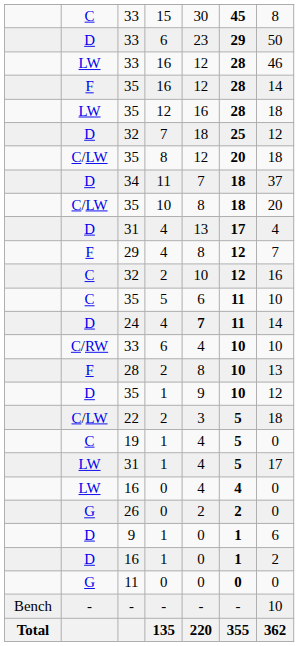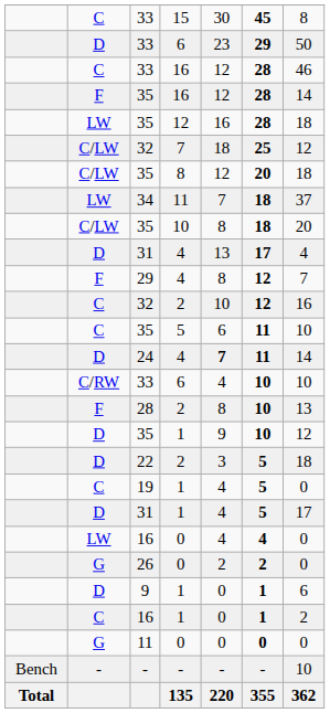33 / 16 | column 2: LW -> C
32 / 7 | column 2: D -> C/LW
34 | column 2: D -> LW
22 | column 2: C/LW -> D
31 / 1 | column 2: LW -> D
16 / 1 | column 2: D -> C
